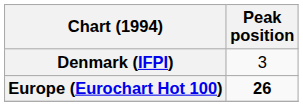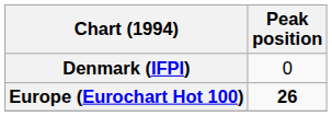Denmark (IFPI) | Peak position: 3 -> 0
